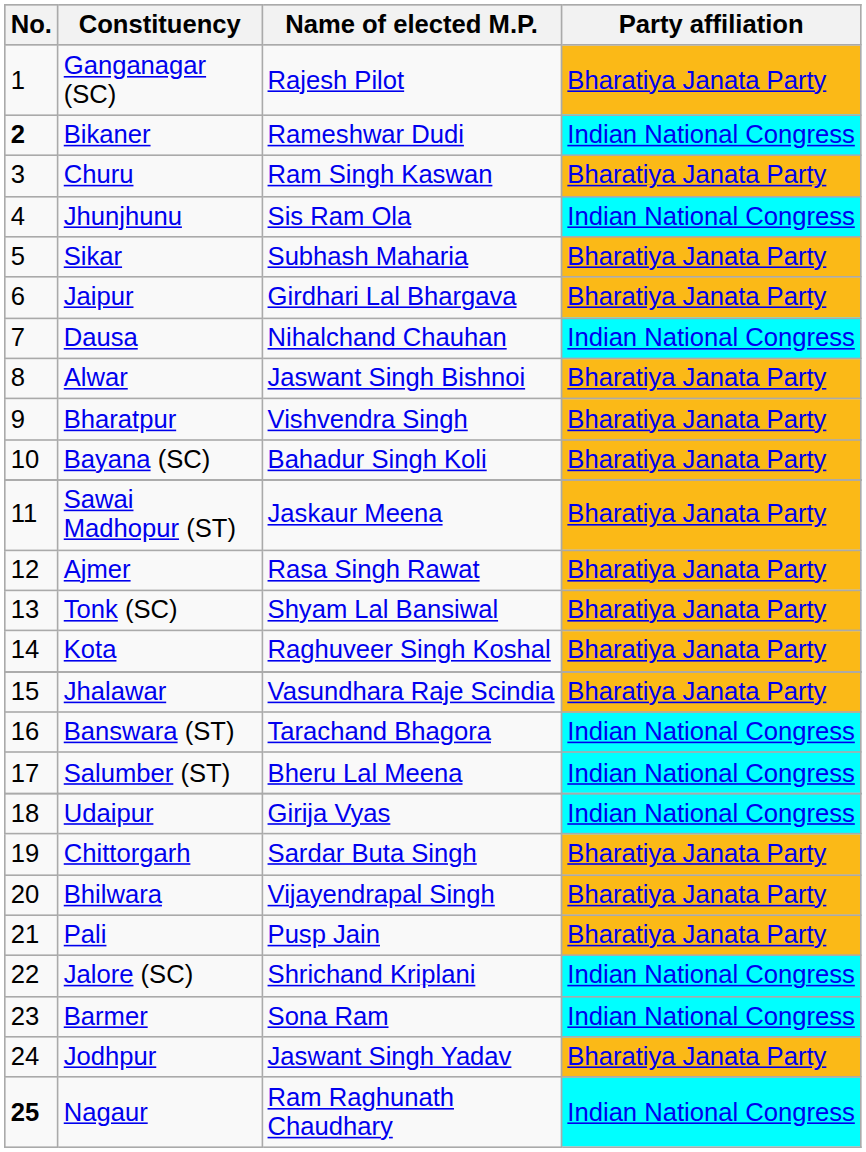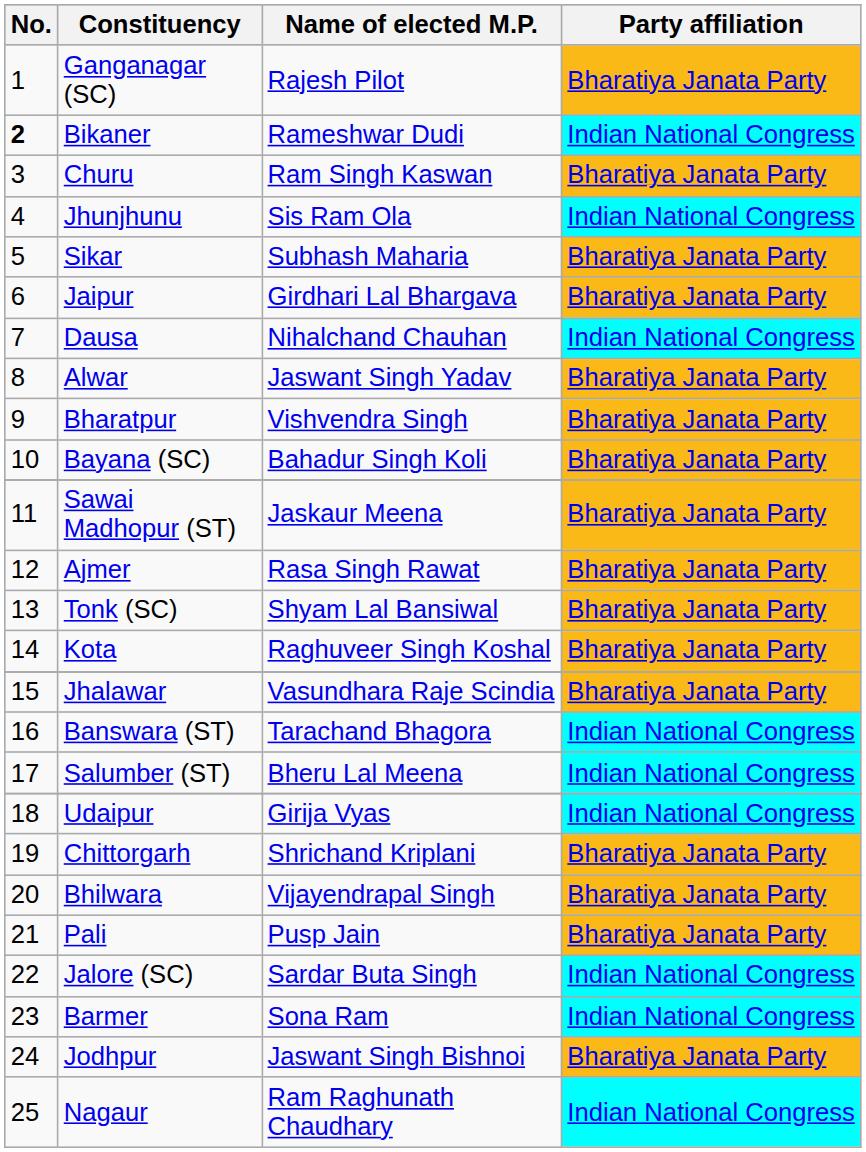Alwar | Name of elected M.P.: Jaswant Singh Bishnoi -> Jaswant Singh Yadav
Chittorgarh | Name of elected M.P.: Sardar Buta Singh -> Shrichand Kriplani
Jalore (SC) | Name of elected M.P.: Shrichand Kriplani -> Sardar Buta Singh
Jodhpur | Name of elected M.P.: Jaswant Singh Yadav -> Jaswant Singh Bishnoi
Nagaur | No.: bold -> normal
